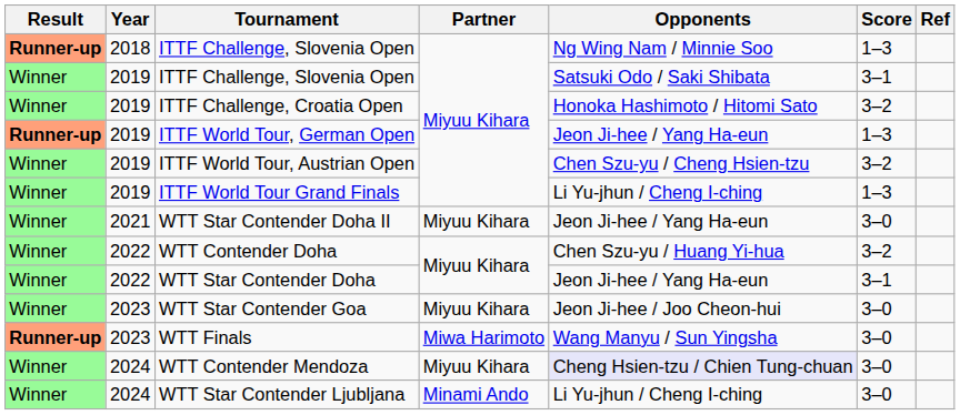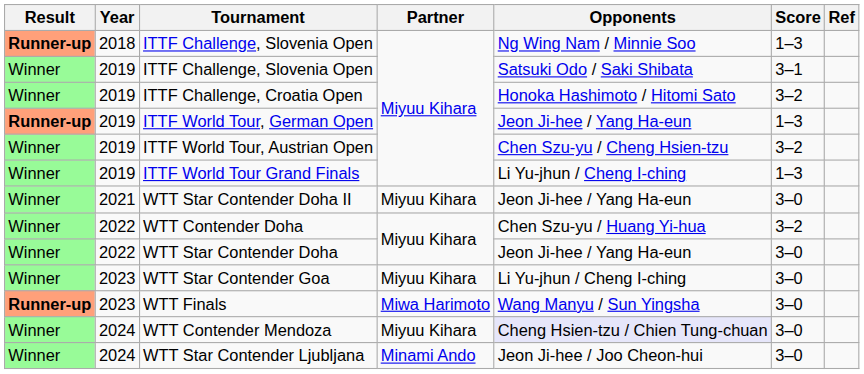WTT Star Contender Doha | Score: 3–1 -> 3–0
WTT Star Contender Goa | Opponents: Jeon Ji-hee / Joo Cheon-hui -> Li Yu-jhun / Cheng I-ching
WTT Star Contender Ljubljana | Opponents: Li Yu-jhun / Cheng I-ching -> Jeon Ji-hee / Joo Cheon-hui
